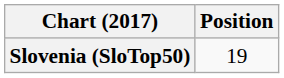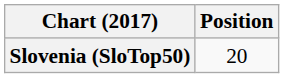Slovenia (SloTop50) | Position: 19 -> 20
